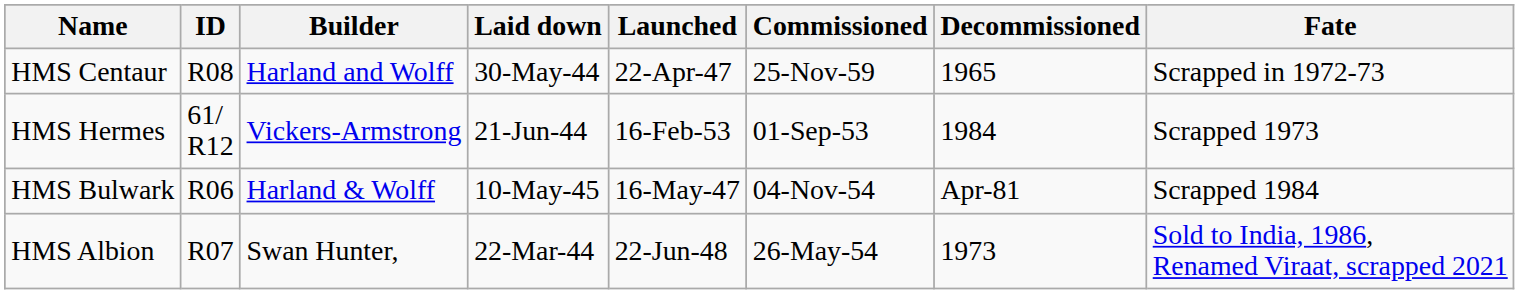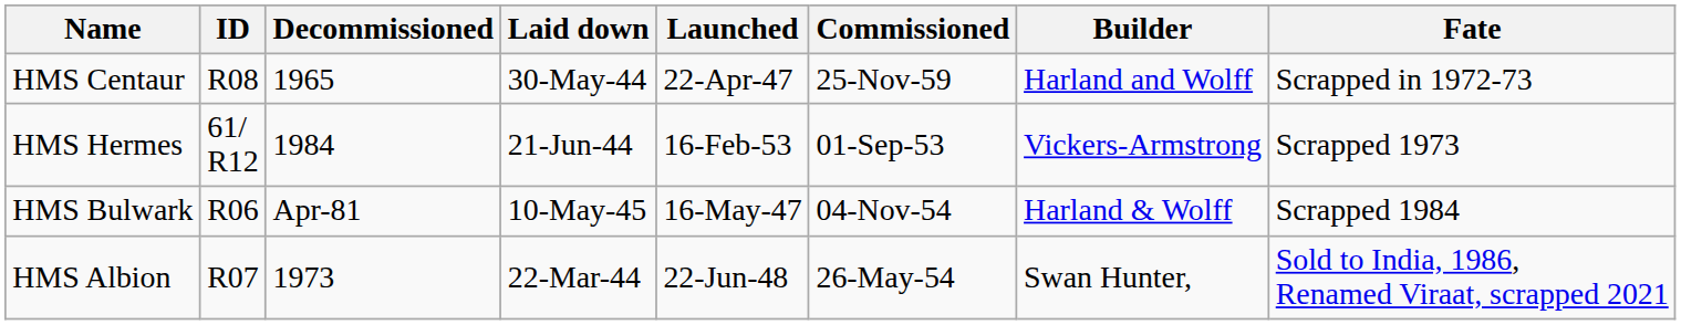columns swapped: Builder <-> Decommissioned
